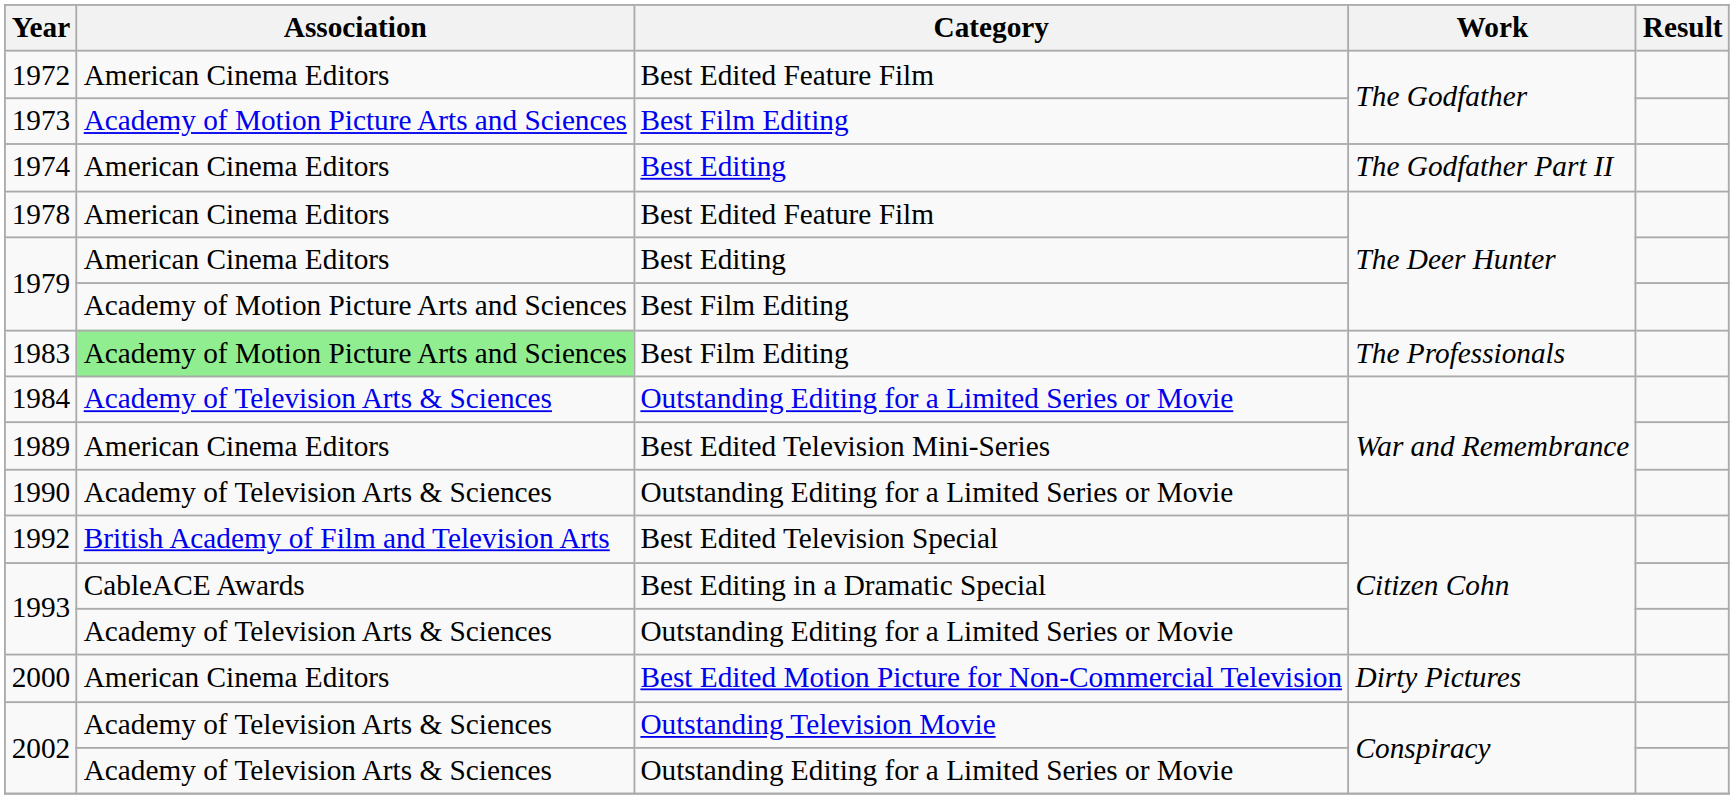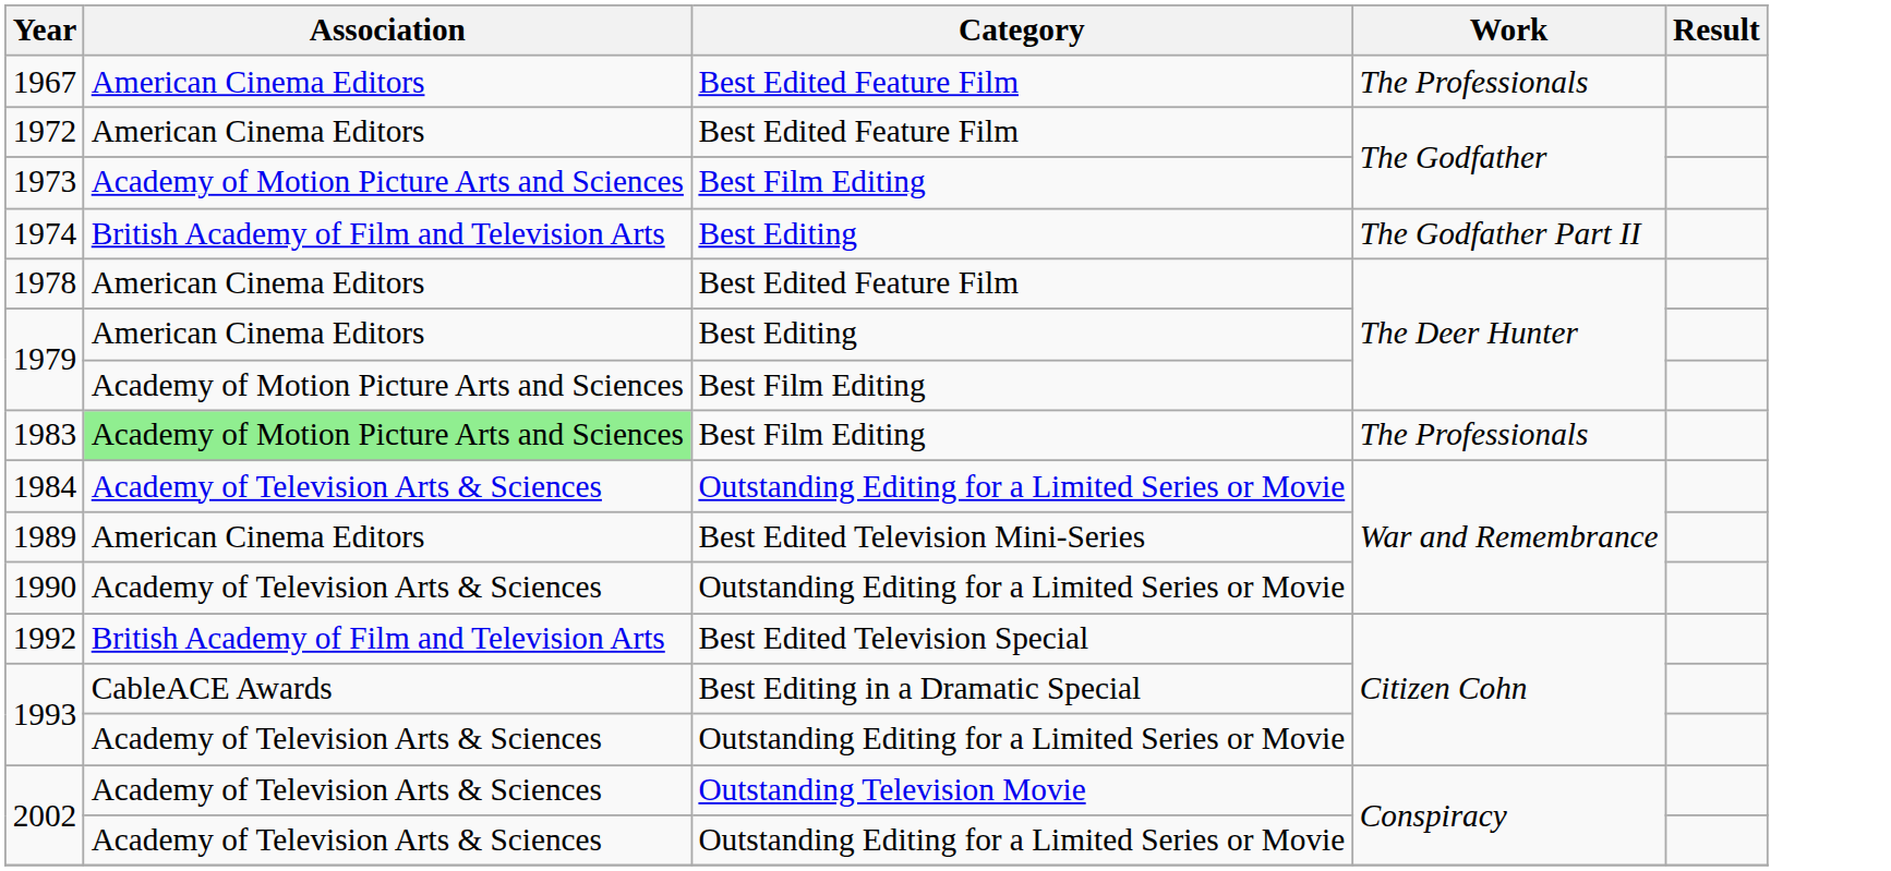+ row: 1967 | American Cinema Editors | Best Edited Feature Film | The Professionals
1974 | Association: American Cinema Editors -> British Academy of Film and Television Arts
- row: 2000 | American Cinema Editors | Best Edited Motion Picture for Non-Commercial Television | Dirty Pictures
